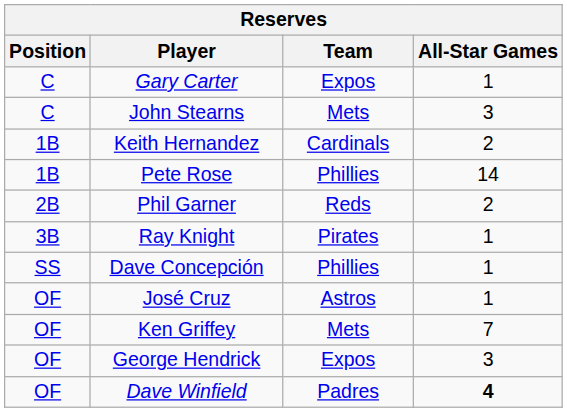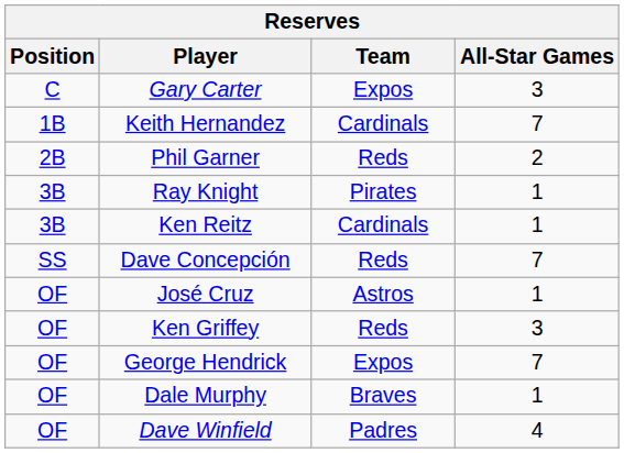Gary Carter | All-Star Games: 1 -> 3
- row: C | John Stearns | Mets | 3
Keith Hernandez | All-Star Games: 2 -> 7
- row: 1B | Pete Rose | Phillies | 14
+ row: 3B | Ken Reitz | Cardinals | 1
Dave Concepción | Team: Phillies -> Reds
Dave Concepción | All-Star Games: 1 -> 7
Ken Griffey | Team: Mets -> Reds
Ken Griffey | All-Star Games: 7 -> 3
George Hendrick | All-Star Games: 3 -> 7
+ row: OF | Dale Murphy | Braves | 1
Dave Winfield | All-Star Games: bold -> normal
